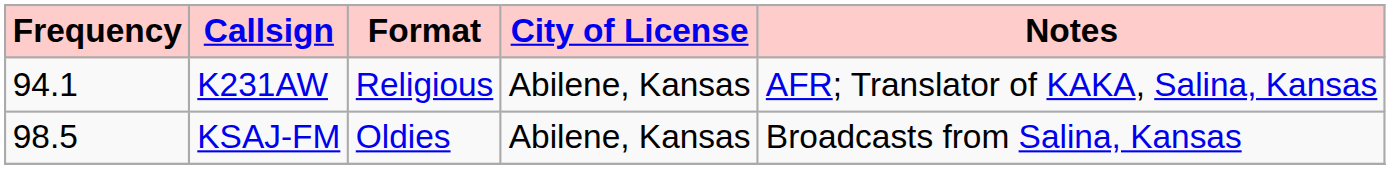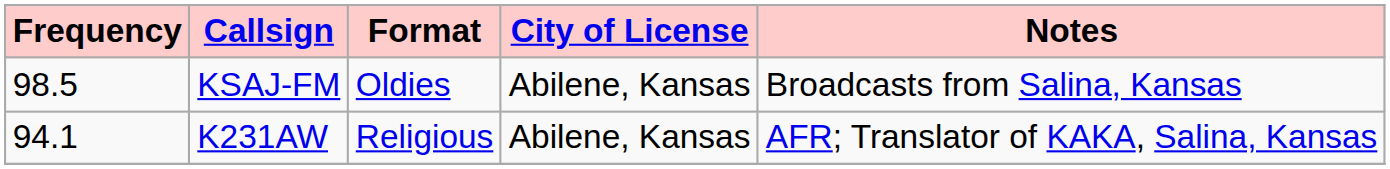rows swapped: K231AW <-> KSAJ-FM
